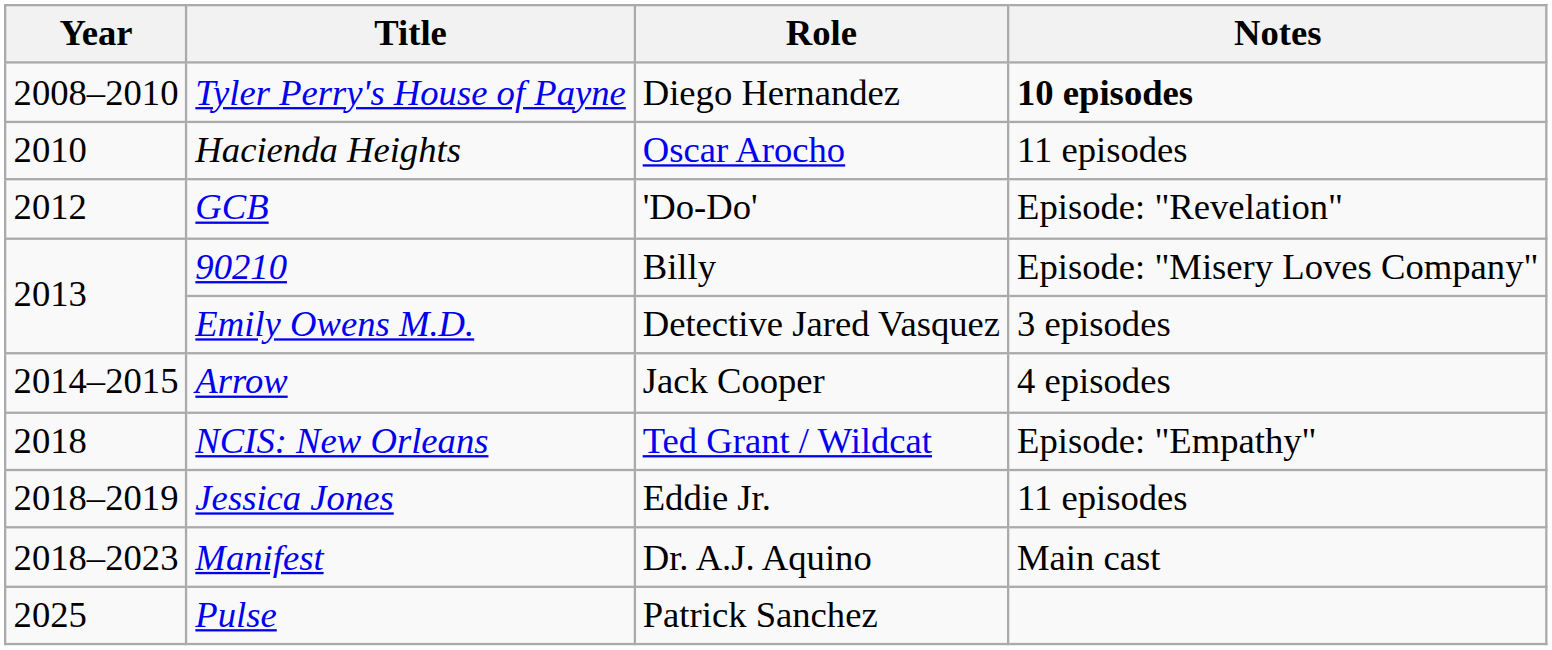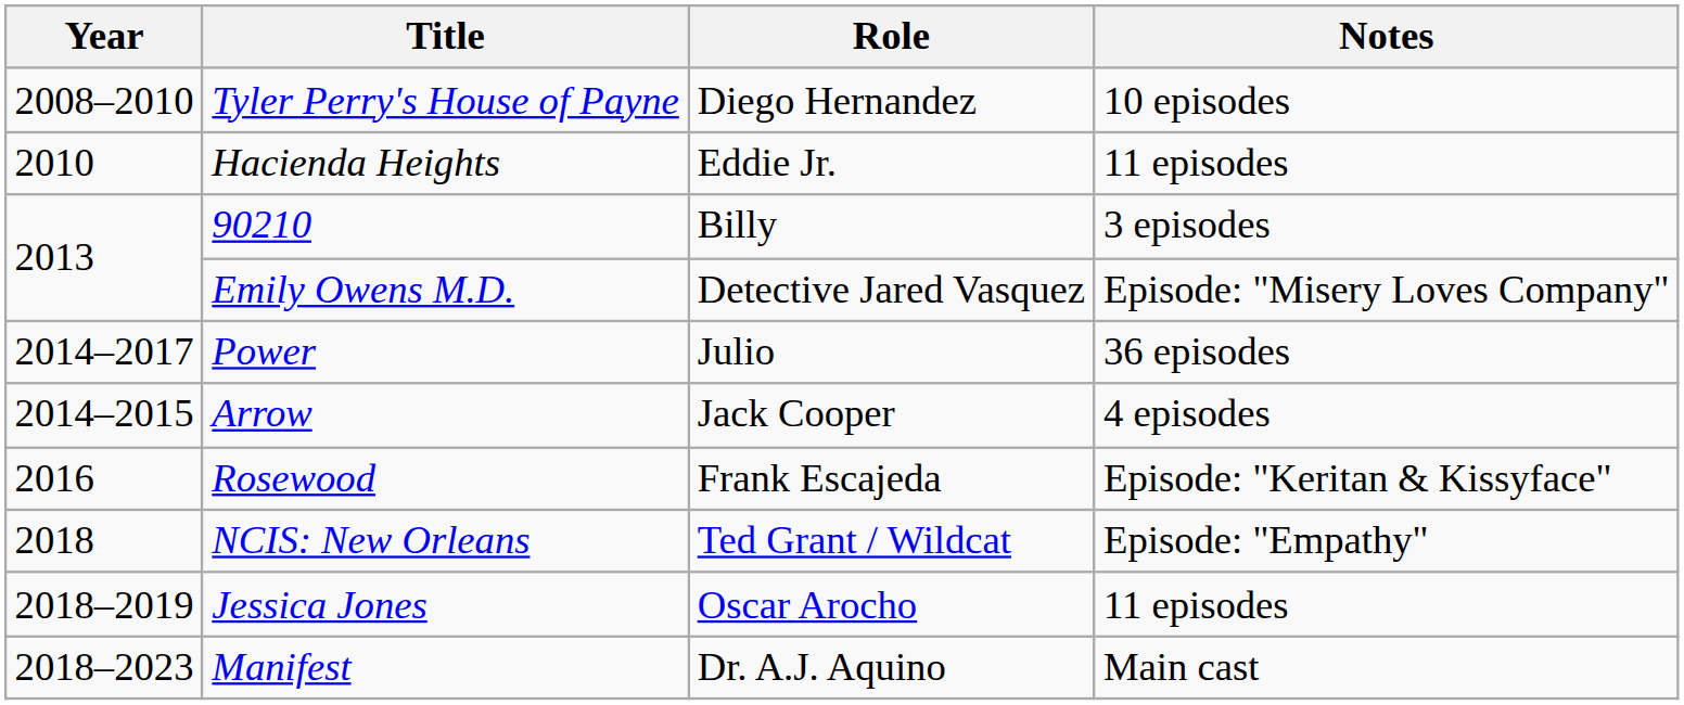Tyler Perry's House of Payne | Notes: bold -> normal
Hacienda Heights | Role: Oscar Arocho -> Eddie Jr.
- row: 2012 | GCB | 'Do-Do' | Episode: "Revelation"
90210 | Notes: Episode: "Misery Loves Company" -> 3 episodes
Emily Owens M.D. | Notes: 3 episodes -> Episode: "Misery Loves Company"
+ row: 2014–2017 | Power | Julio | 36 episodes
+ row: 2016 | Rosewood | Frank Escajeda | Episode: "Keritan & Kissyface"
Jessica Jones | Role: Eddie Jr. -> Oscar Arocho
- row: 2025 | Pulse | Patrick Sanchez
